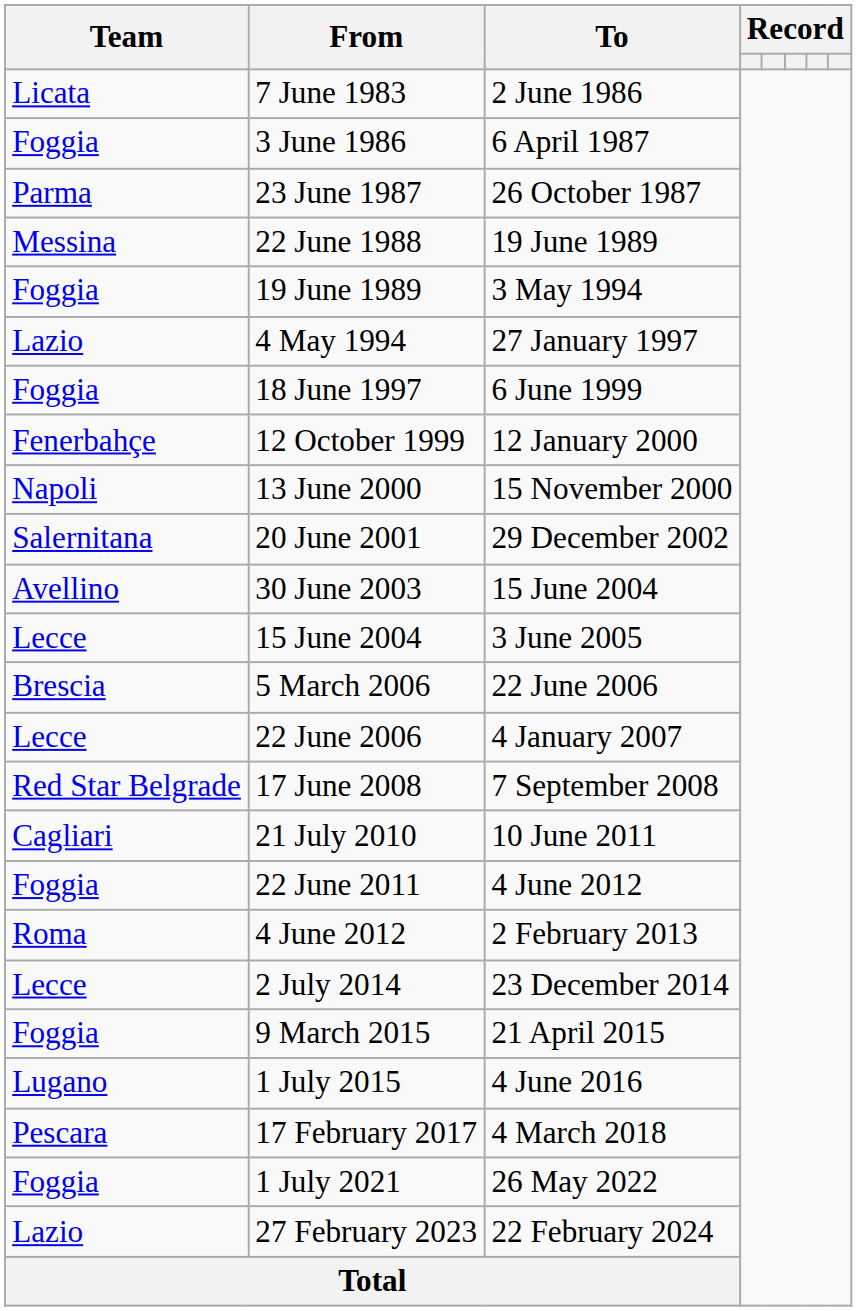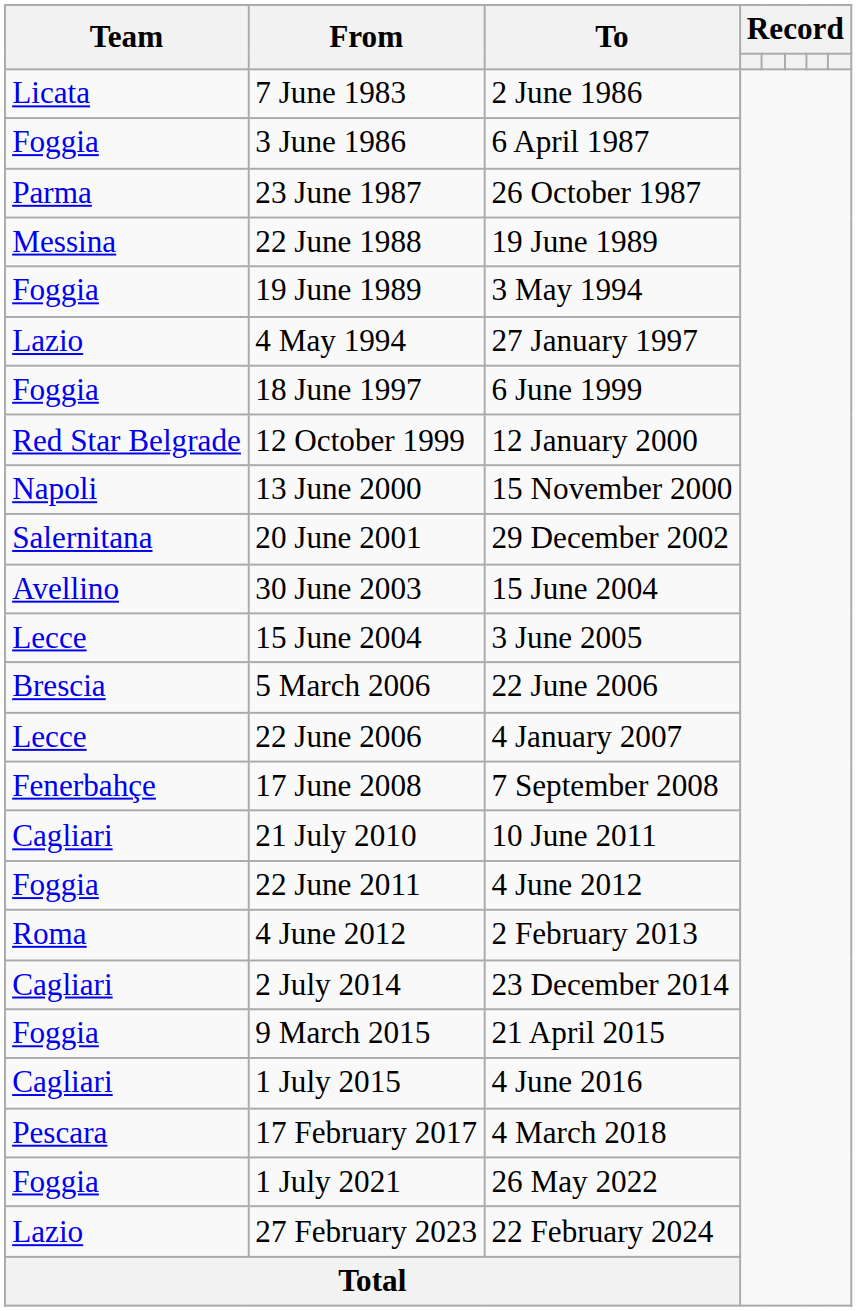12 October 1999 | Team: Fenerbahçe -> Red Star Belgrade
17 June 2008 | Team: Red Star Belgrade -> Fenerbahçe
2 July 2014 | Team: Lecce -> Cagliari
1 July 2015 | Team: Lugano -> Cagliari
